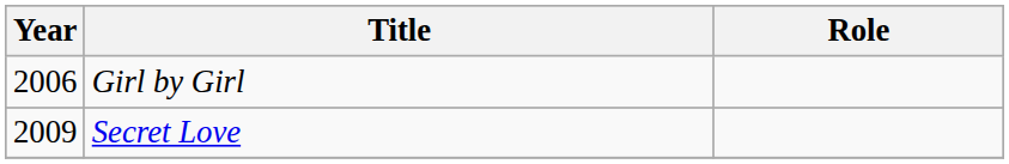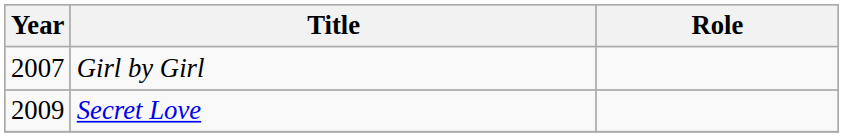Girl by Girl | Year: 2006 -> 2007
